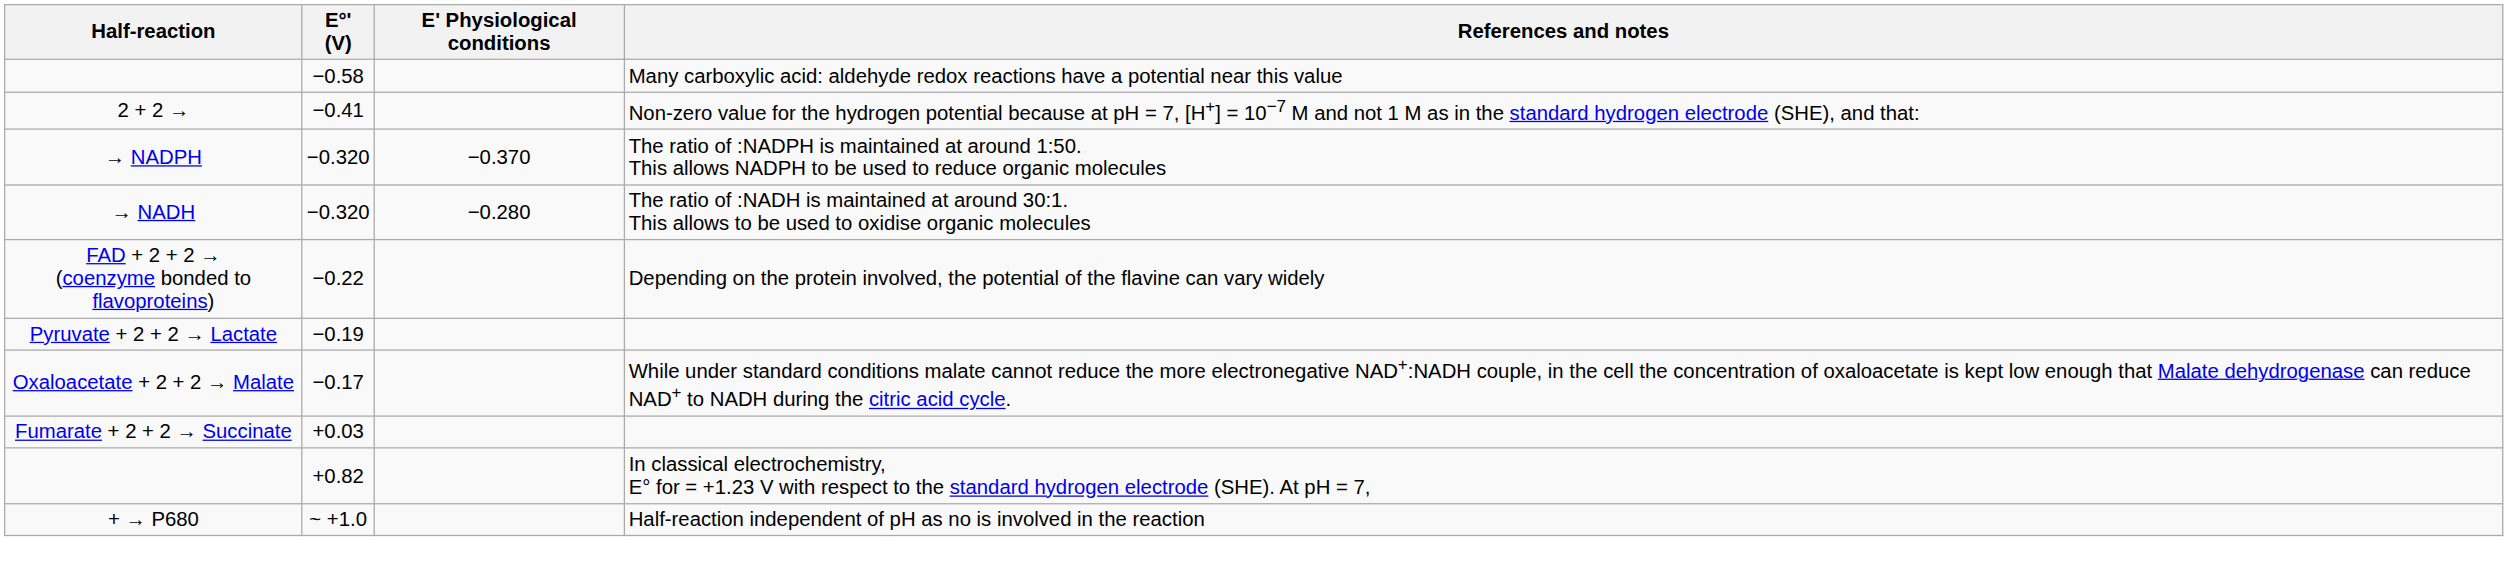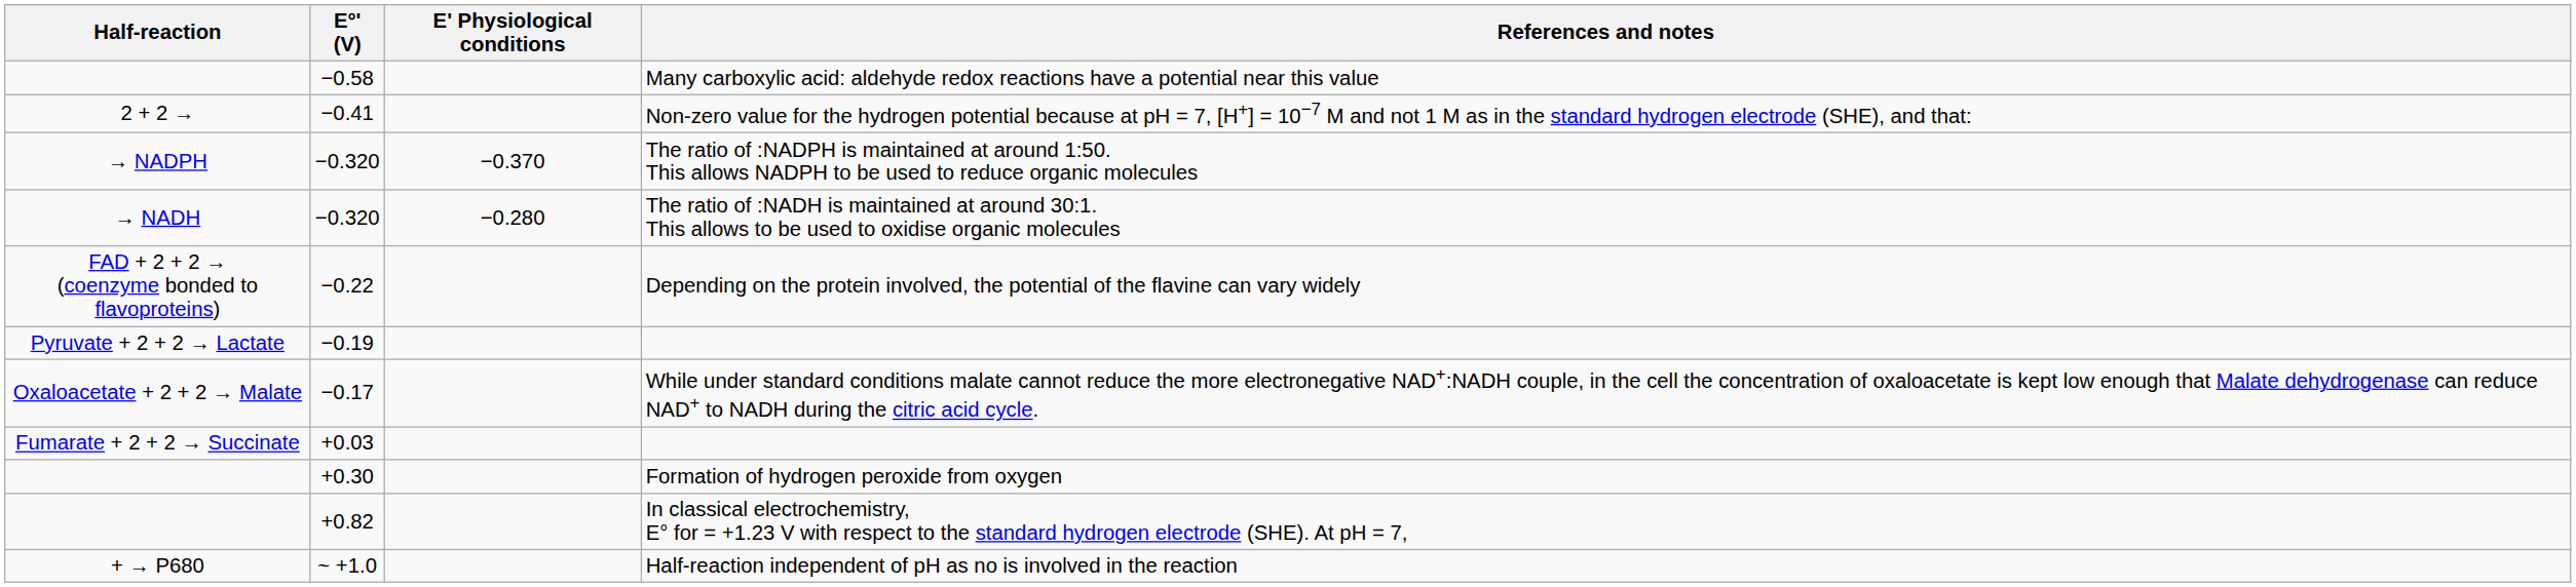+ row: +0.30 | Formation of hydrogen peroxide from oxygen
